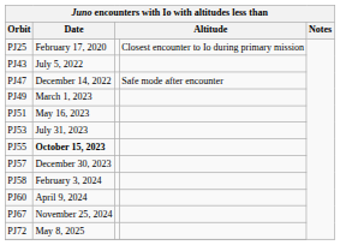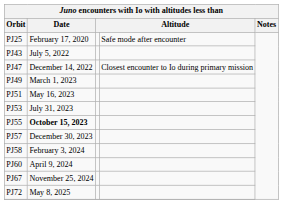PJ25 | column 4: Closest encounter to Io during primary mission -> Safe mode after encounter
PJ47 | column 4: Safe mode after encounter -> Closest encounter to Io during primary mission
